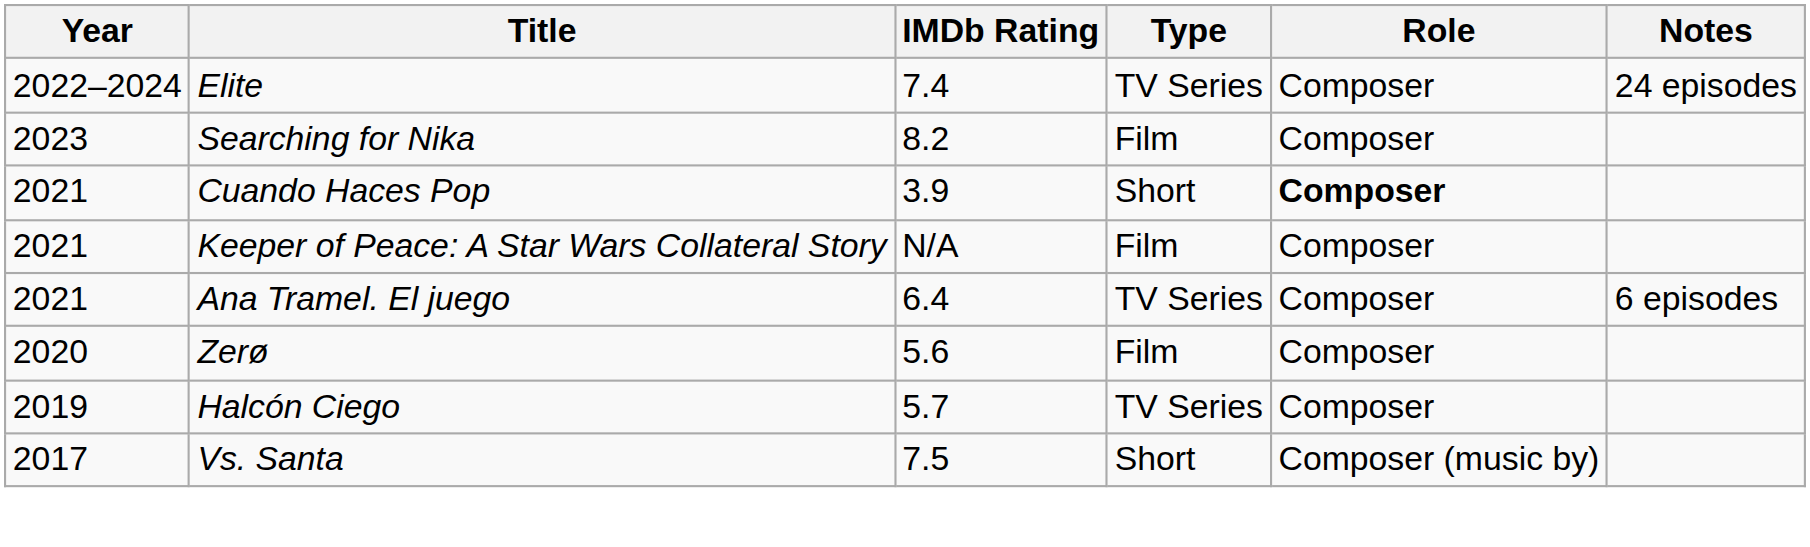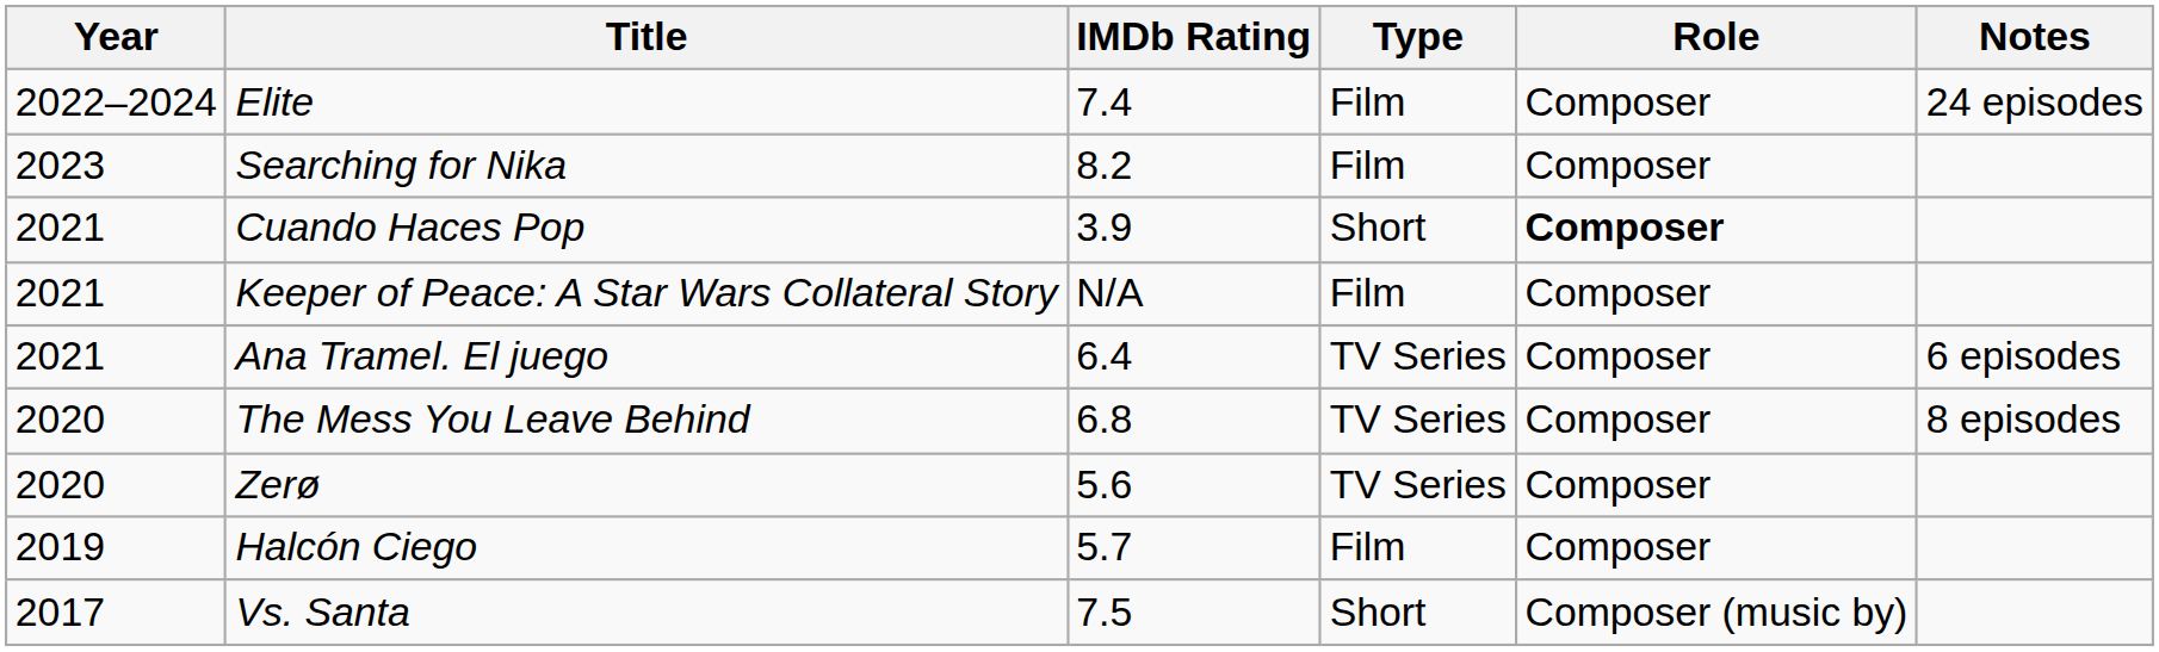Elite | Type: TV Series -> Film
+ row: 2020 | The Mess You Leave Behind | 6.8 | TV Series | Composer | 8 episodes
Zerø | Type: Film -> TV Series
Halcón Ciego | Type: TV Series -> Film
